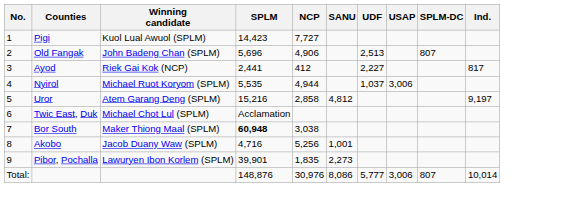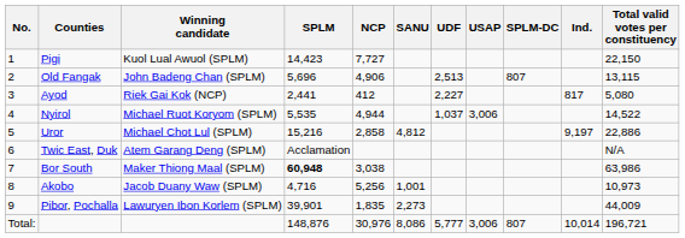+ column: Total valid votes per constituency | 22,150 | 13,115 | 5,080 | 14,522 | 22,886 | N/A | 63,986 | 10,973 | 44,009 | 196,721
Uror | Winning candidate: Atem Garang Deng (SPLM) -> Michael Chot Lul (SPLM)
Twic East, Duk | Winning candidate: Michael Chot Lul (SPLM) -> Atem Garang Deng (SPLM)
